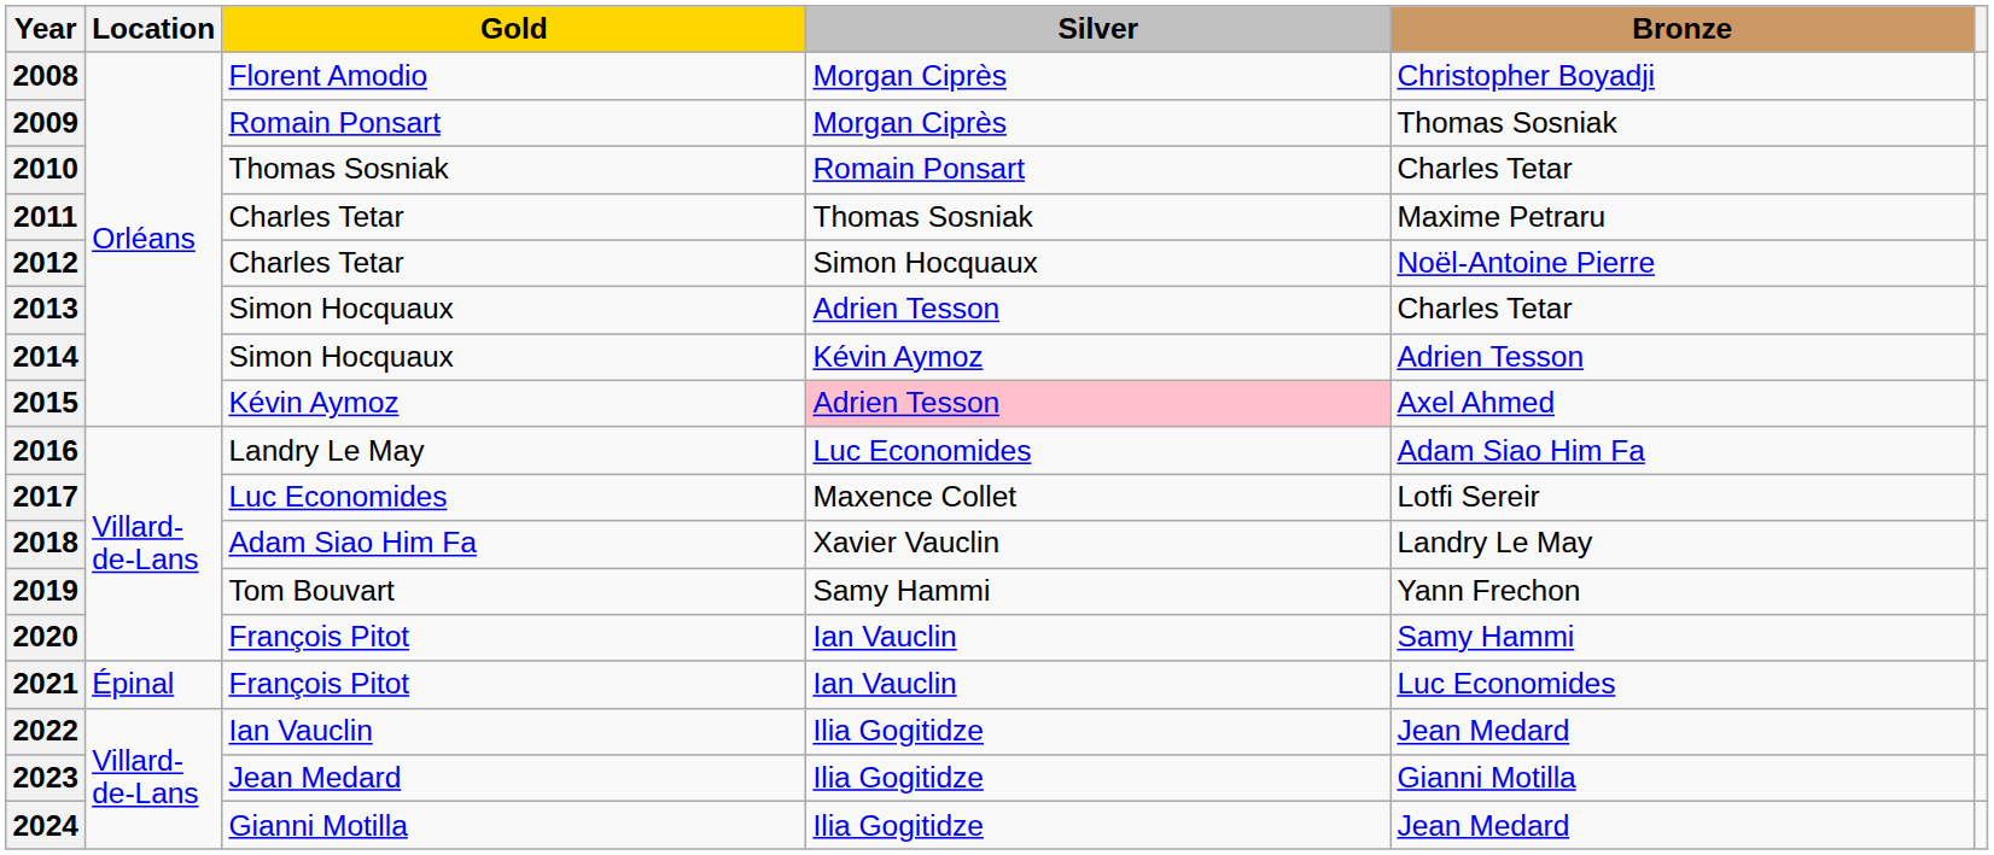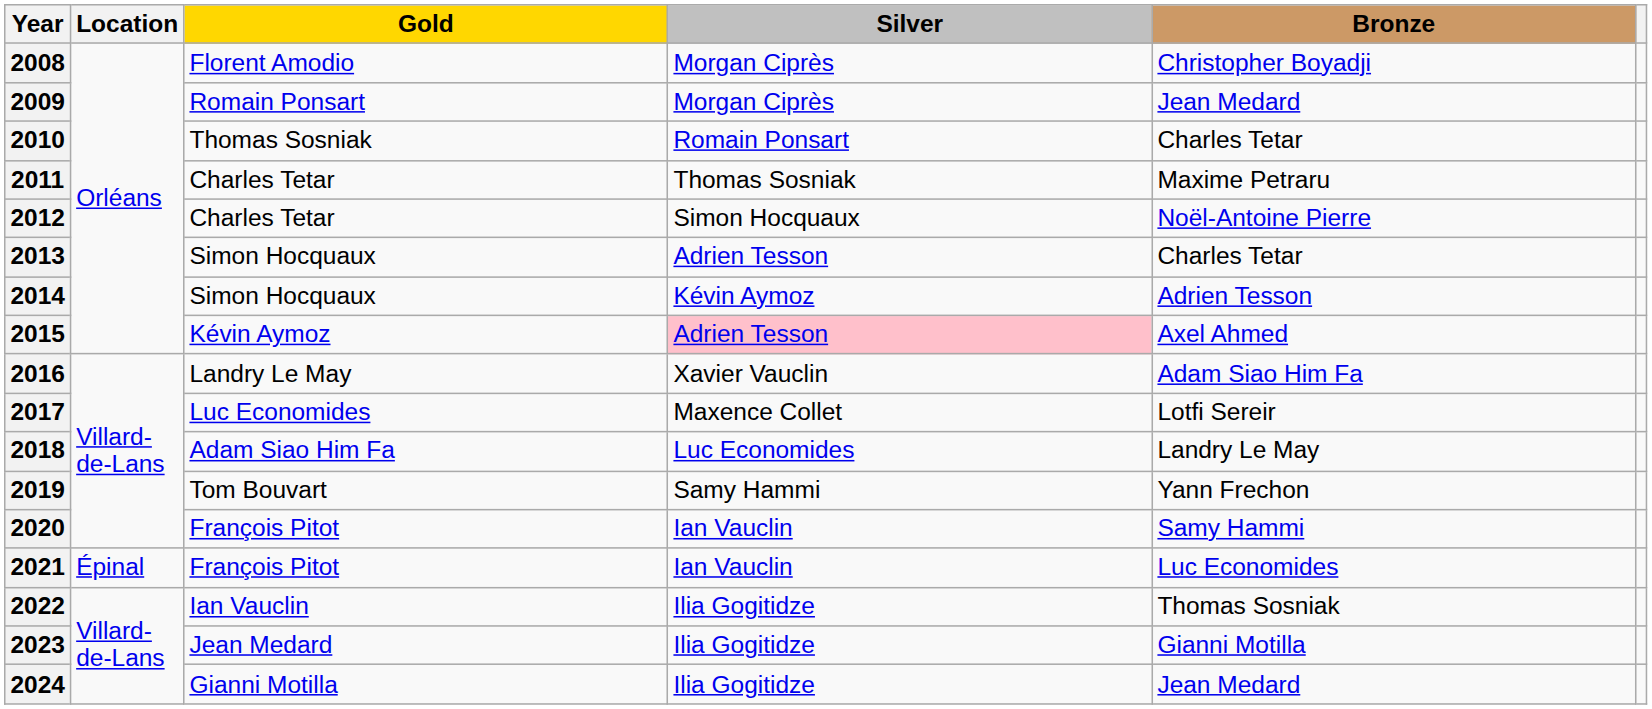2009 | Bronze: Thomas Sosniak -> Jean Medard
2016 | Silver: Luc Economides -> Xavier Vauclin
2018 | Silver: Xavier Vauclin -> Luc Economides
2022 | Bronze: Jean Medard -> Thomas Sosniak
